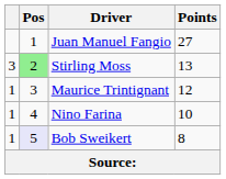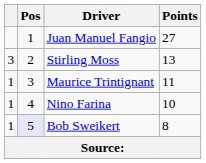Stirling Moss | Pos: lightgreen background -> no background
Maurice Trintignant | Points: 12 -> 11
